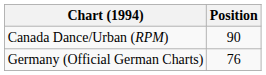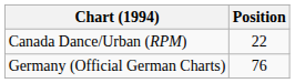Canada Dance/Urban (RPM) | Position: 90 -> 22
